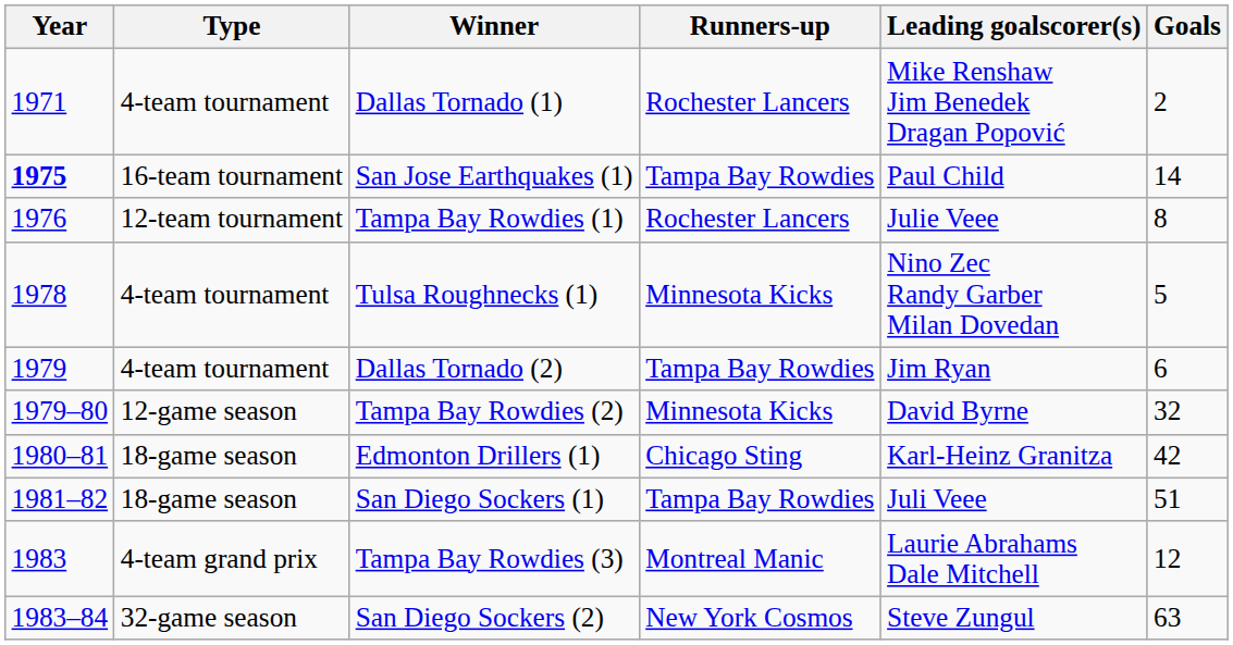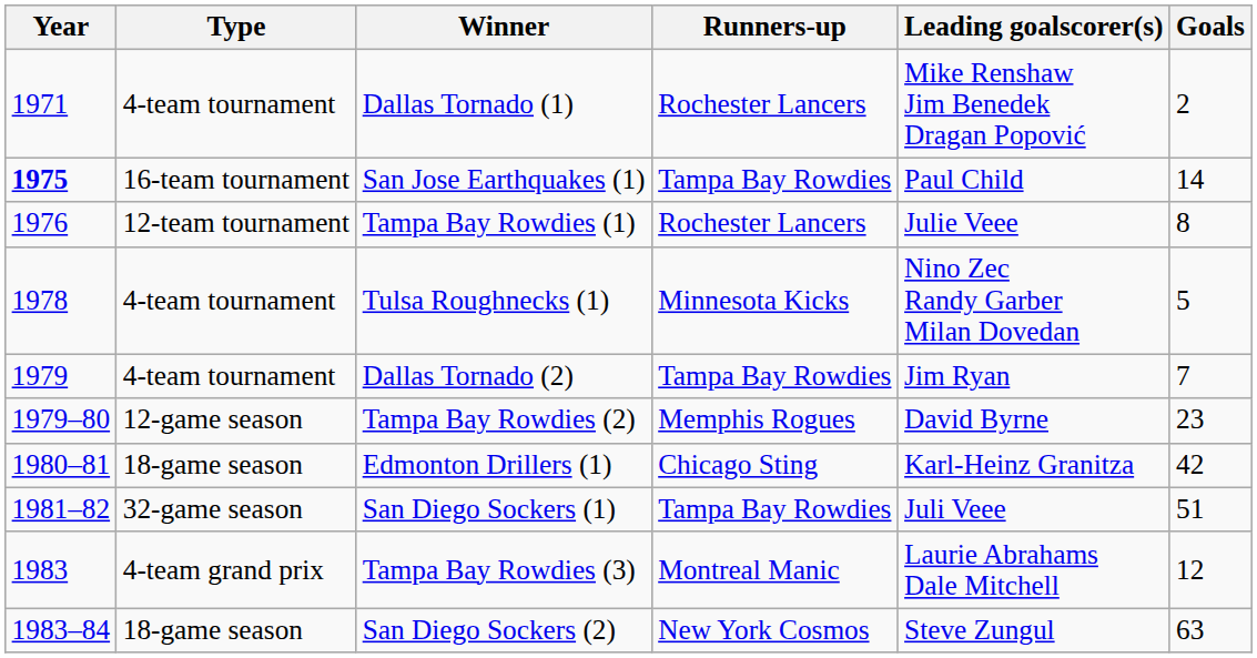Dallas Tornado (2) | Goals: 6 -> 7
Tampa Bay Rowdies (2) | Runners-up: Minnesota Kicks -> Memphis Rogues
Tampa Bay Rowdies (2) | Goals: 32 -> 23
San Diego Sockers (1) | Type: 18-game season -> 32-game season
San Diego Sockers (2) | Type: 32-game season -> 18-game season
